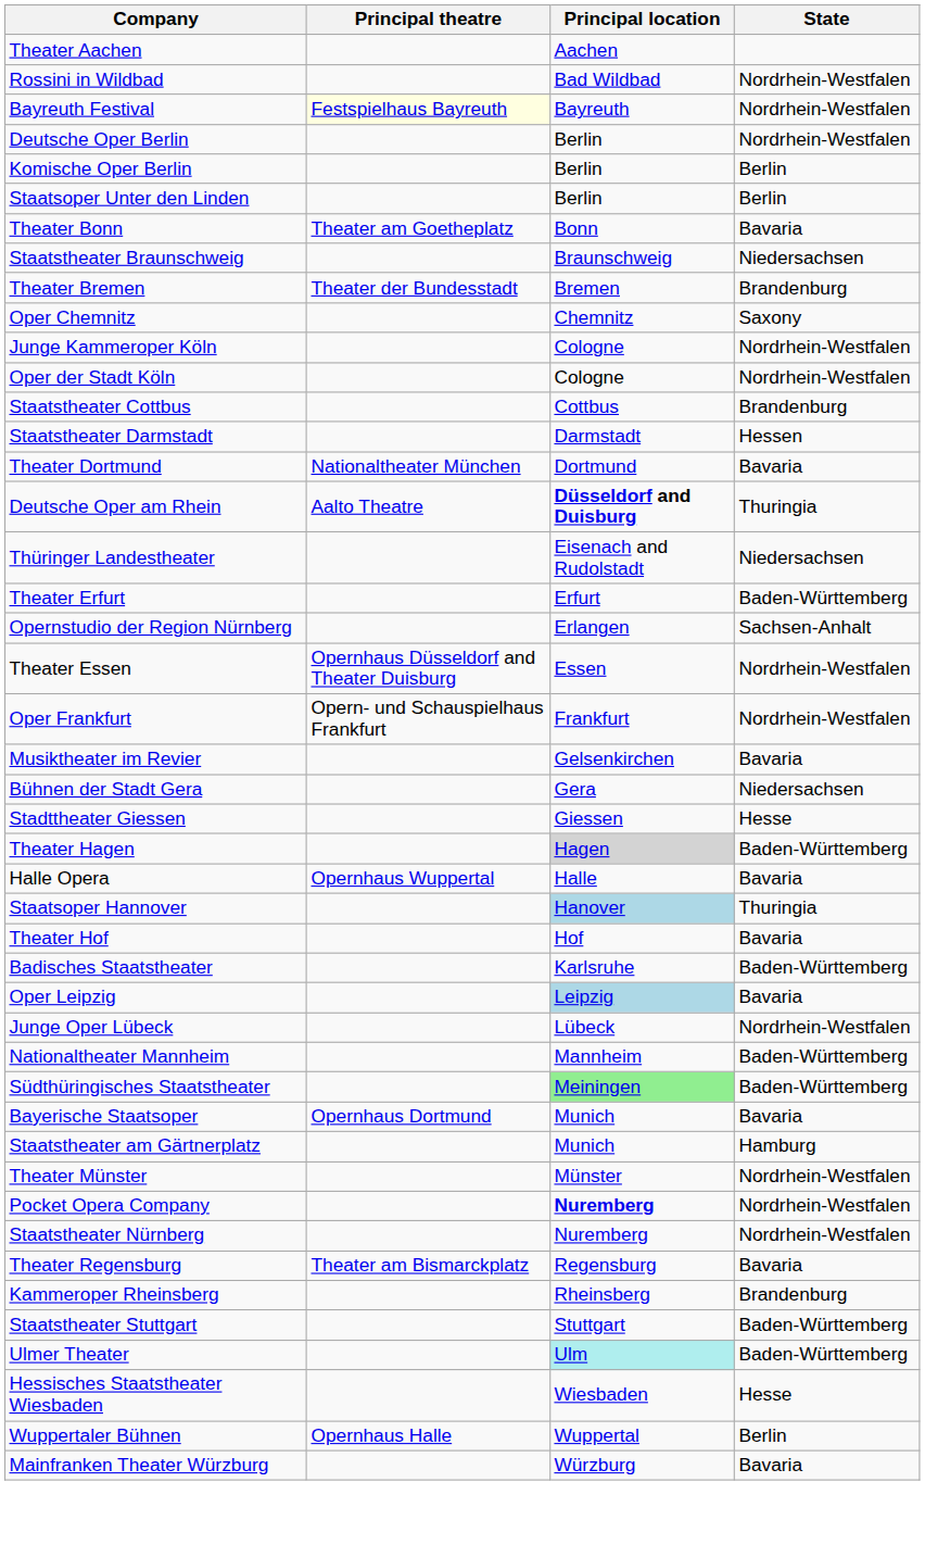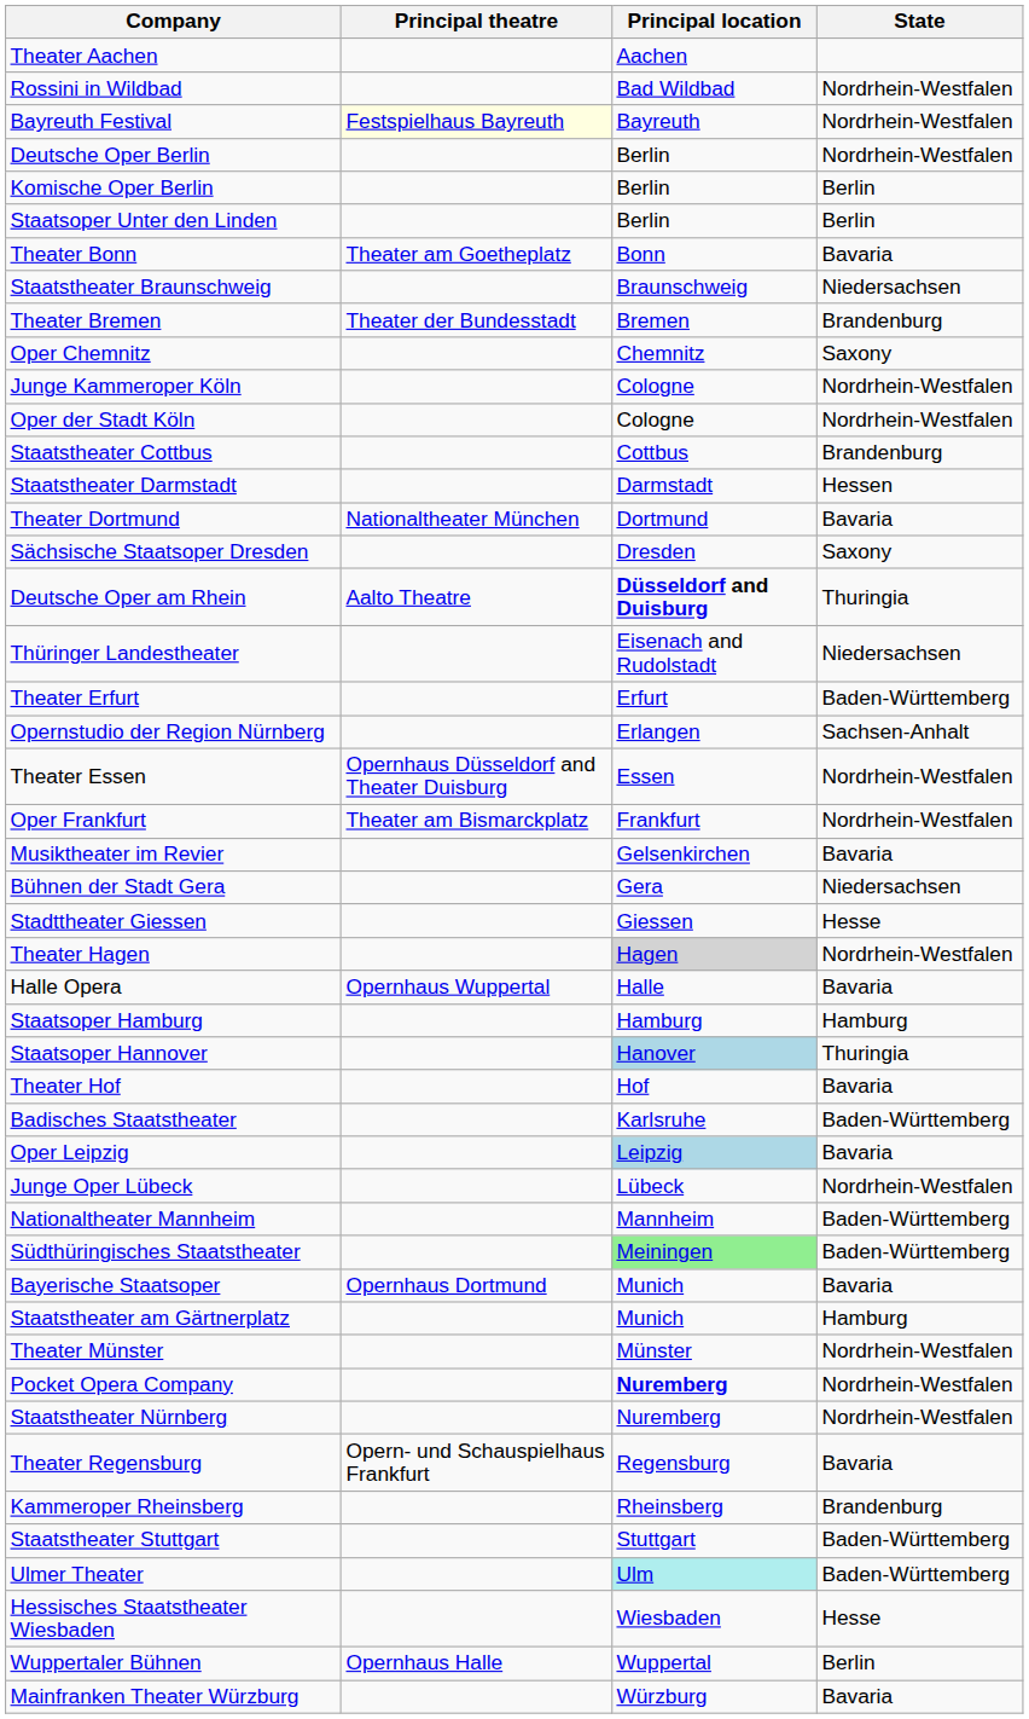+ row: Sächsische Staatsoper Dresden | Dresden | Saxony
Oper Frankfurt | Principal theatre: Opern- und Schauspielhaus Frankfurt -> Theater am Bismarckplatz
Theater Hagen | State: Baden-Württemberg -> Nordrhein-Westfalen
+ row: Staatsoper Hamburg | Hamburg | Hamburg
Theater Regensburg | Principal theatre: Theater am Bismarckplatz -> Opern- und Schauspielhaus Frankfurt
